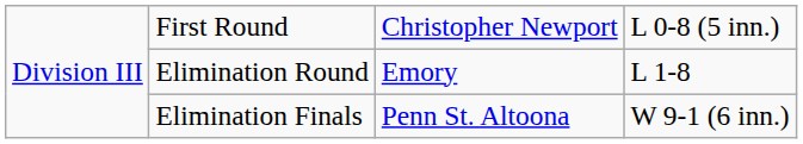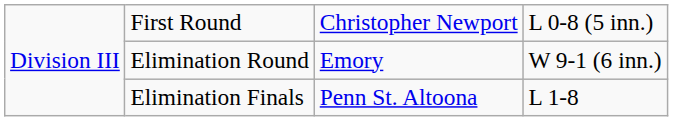Elimination Round | column 4: L 1-8 -> W 9-1 (6 inn.)
Elimination Finals | column 4: W 9-1 (6 inn.) -> L 1-8
